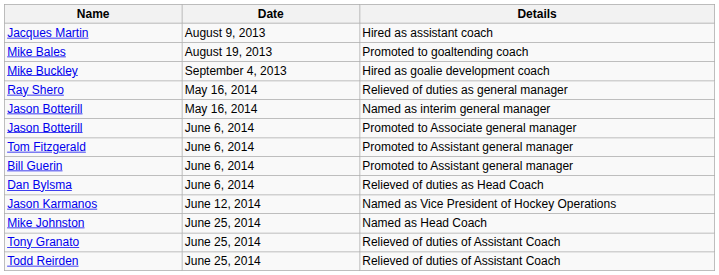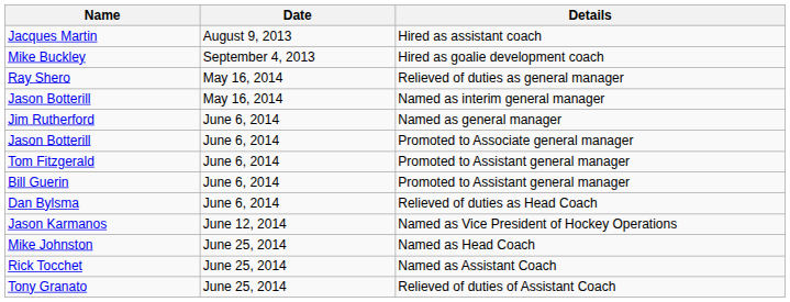- row: Mike Bales | August 19, 2013 | Promoted to goaltending coach
+ row: Jim Rutherford | June 6, 2014 | Named as general manager
+ row: Rick Tocchet | June 25, 2014 | Named as Assistant Coach
- row: Todd Reirden | June 25, 2014 | Relieved of duties of Assistant Coach
